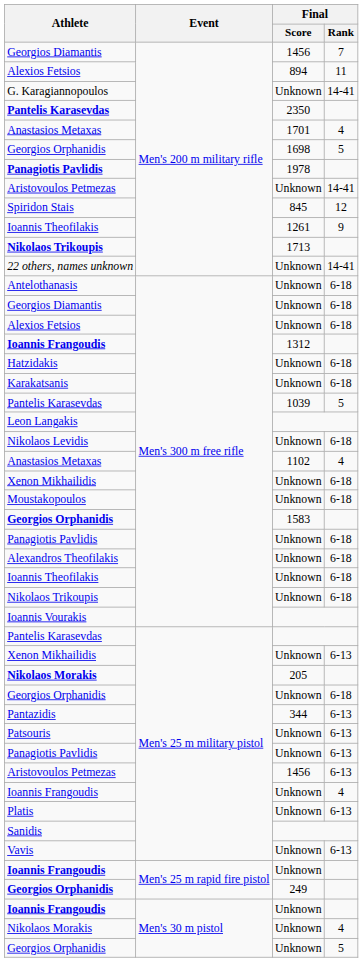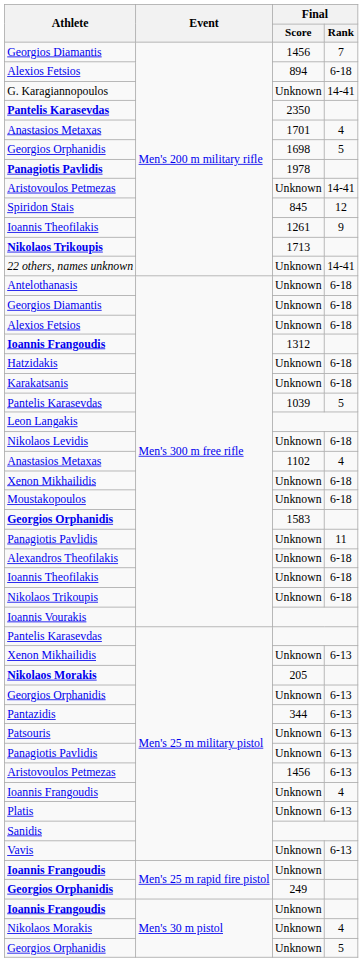Alexios Fetsios / Men's 200 m military rifle | Final / Rank: 11 -> 6-18
Panagiotis Pavlidis / Men's 300 m free rifle | Final / Rank: 6-18 -> 11
Georgios Orphanidis / Men's 25 m military pistol | Final / Rank: 6-18 -> 6-13
